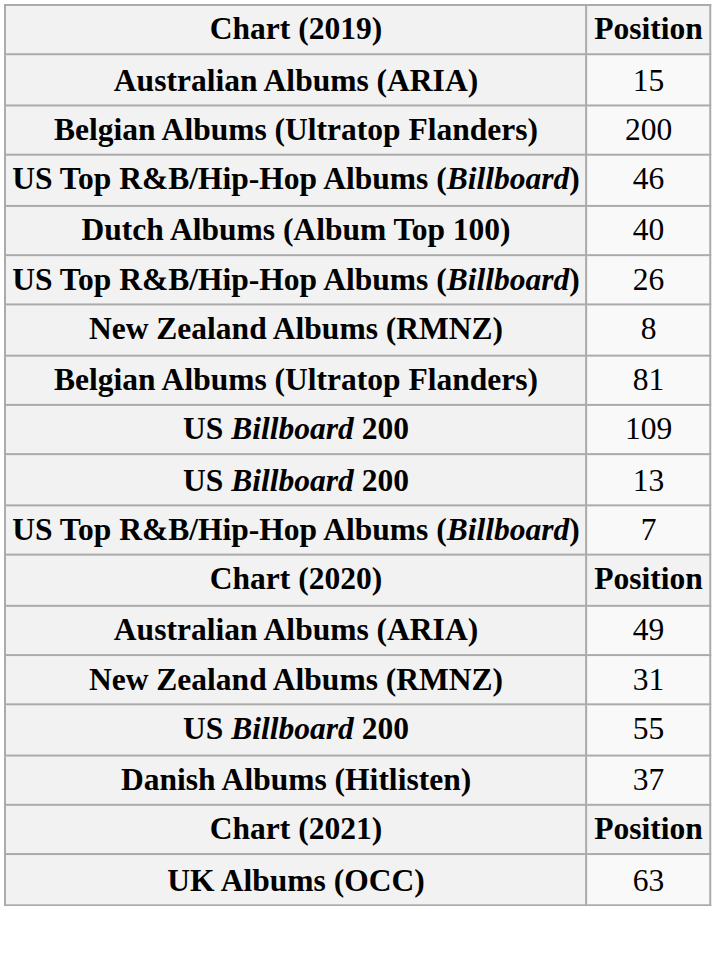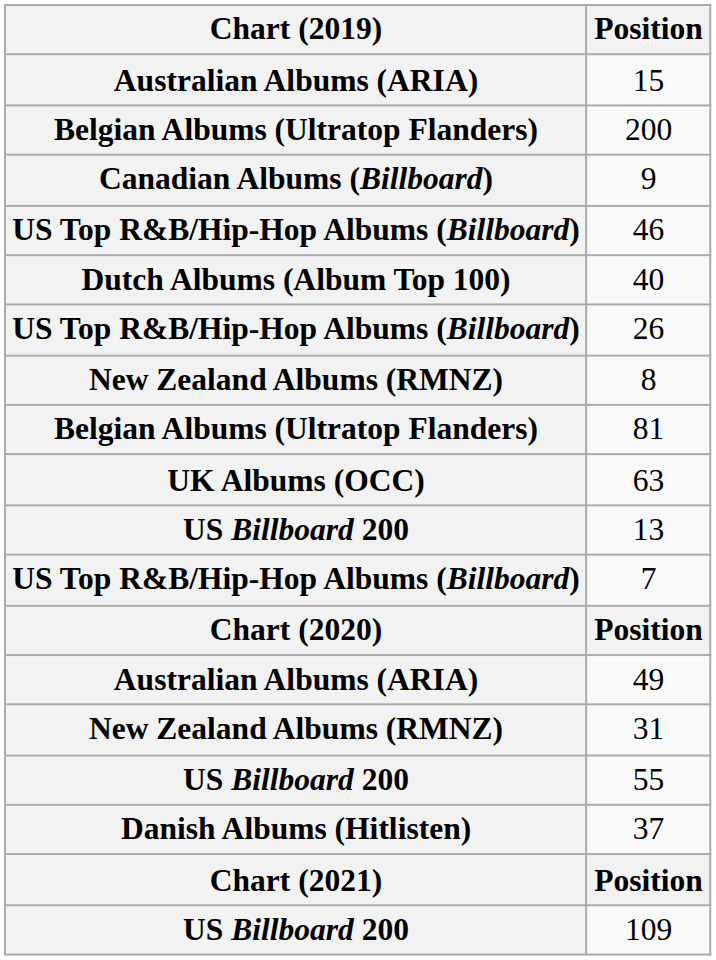+ row: Canadian Albums (Billboard) | 9
rows swapped: 63 <-> 109
